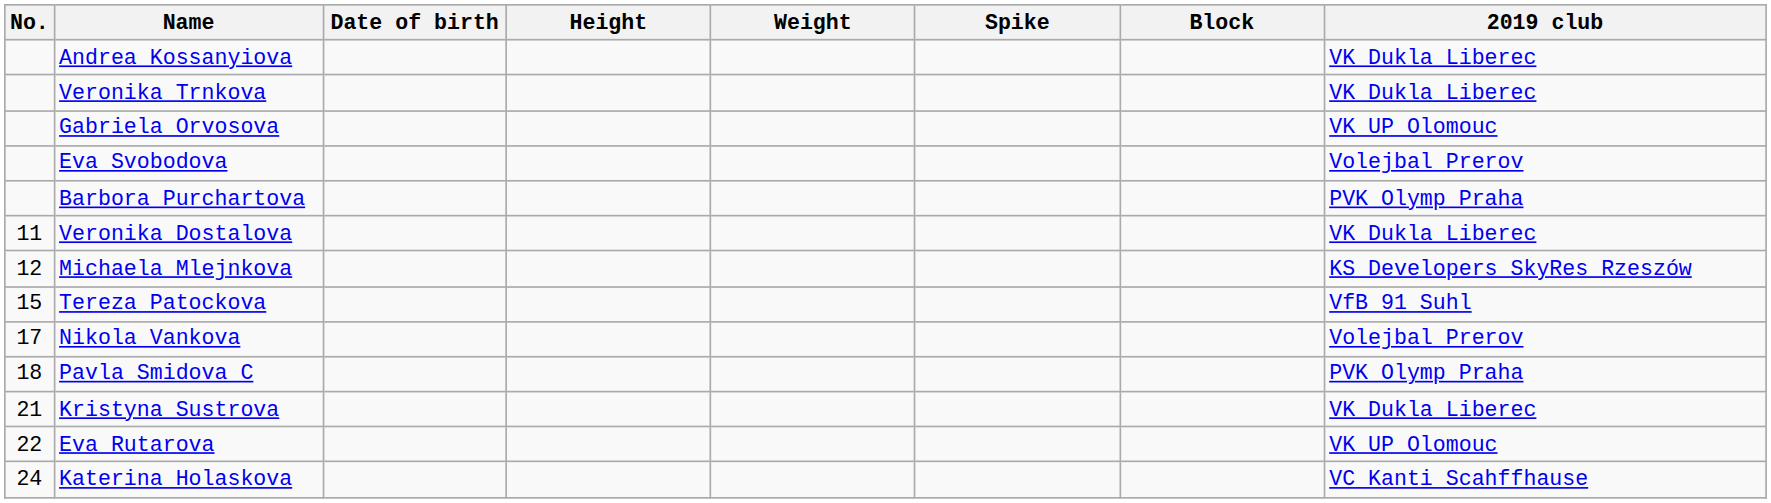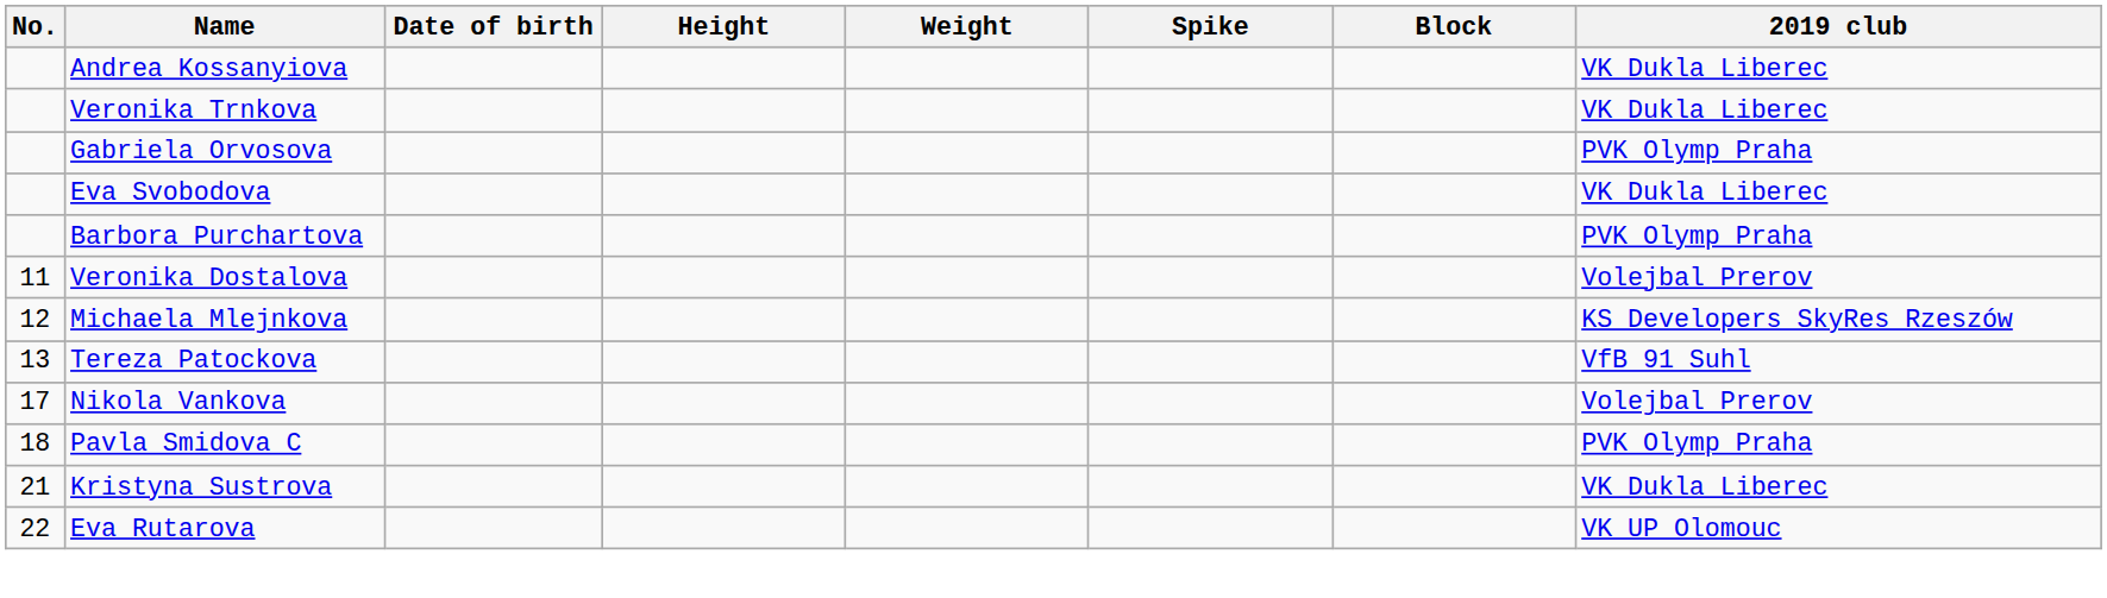Gabriela Orvosova | 2019 club: VK UP Olomouc -> PVK Olymp Praha
Eva Svobodova | 2019 club: Volejbal Prerov -> VK Dukla Liberec
Veronika Dostalova | 2019 club: VK Dukla Liberec -> Volejbal Prerov
Tereza Patockova | No.: 15 -> 13
- row: 24 | Katerina Holaskova | VC Kanti Scahffhause
